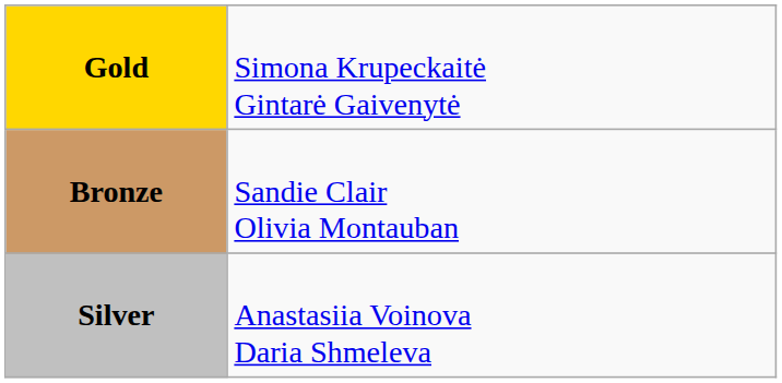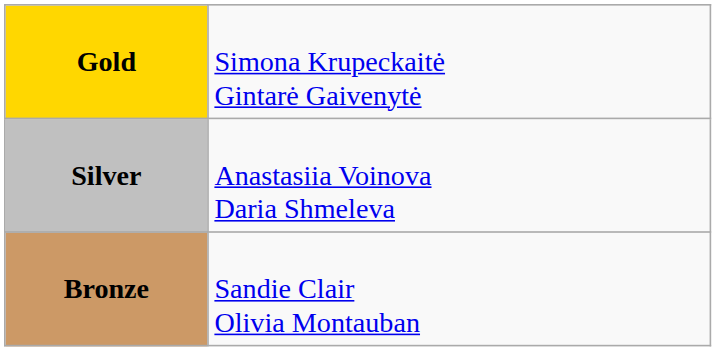rows swapped: Silver <-> Bronze
